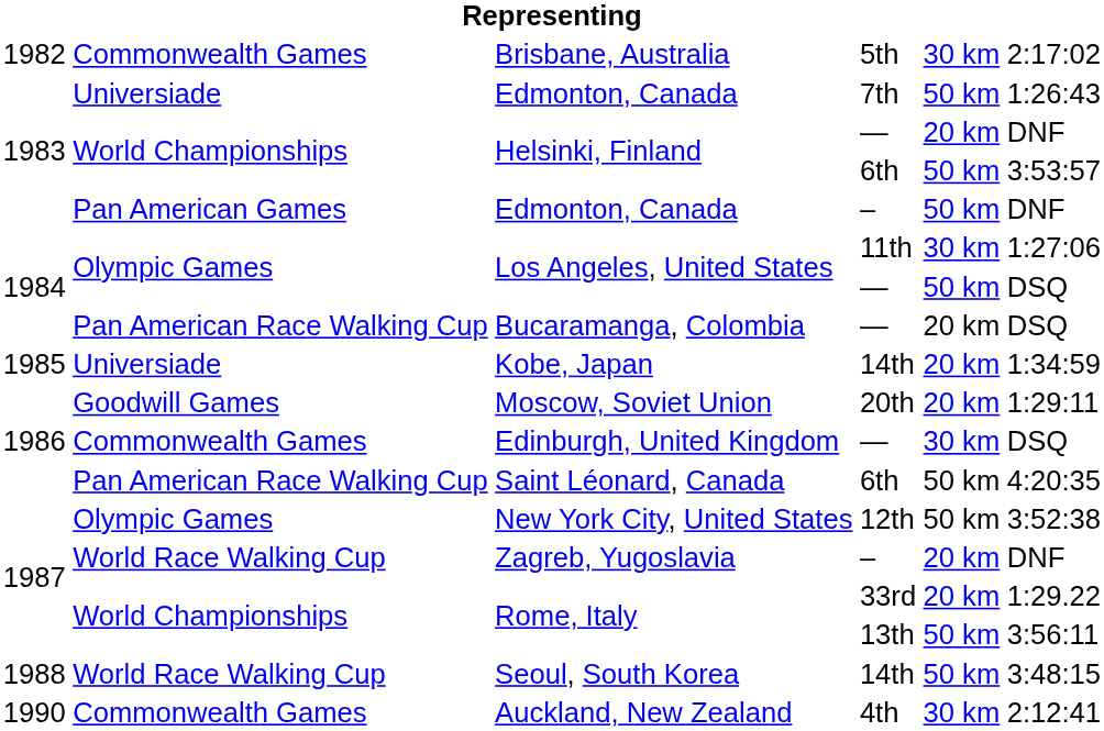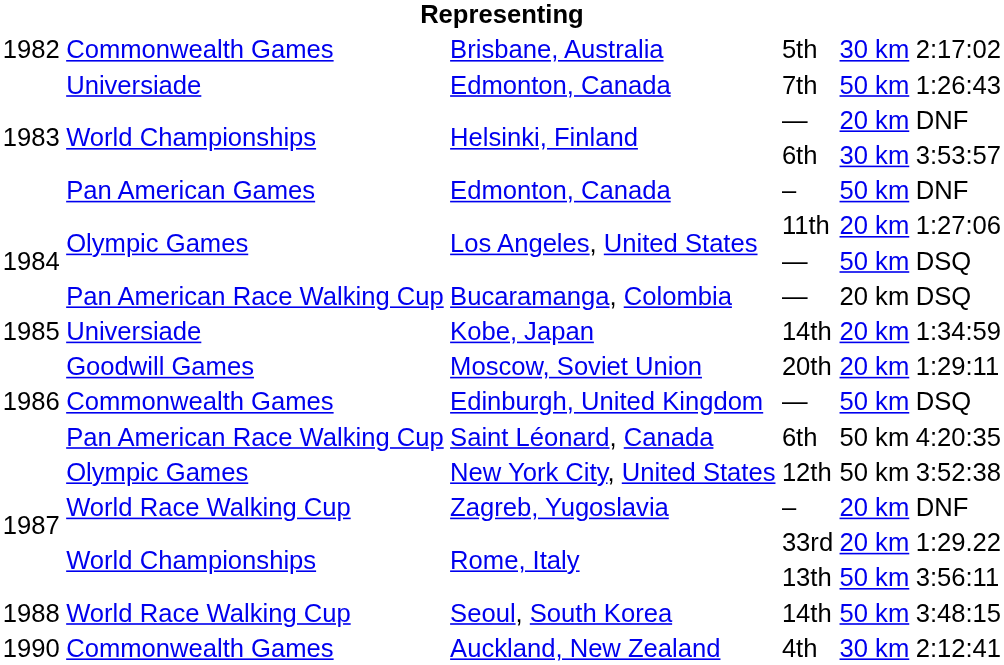Helsinki, Finland / 6th | column 5: 50 km -> 30 km
Los Angeles, United States / 11th | column 5: 30 km -> 20 km
Edinburgh, United Kingdom | column 5: 30 km -> 50 km
